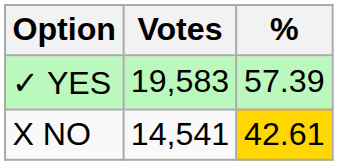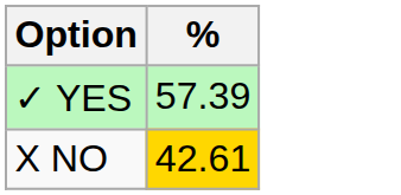- column: Votes | 19,583 | 14,541
